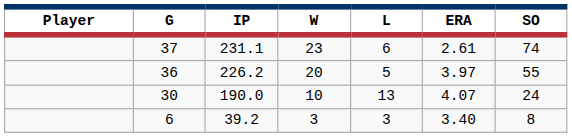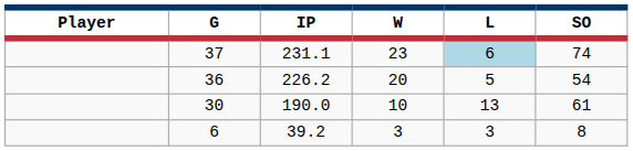- column: ERA | 2.61 | 3.97 | 4.07 | 3.40
37 | L: no background -> lightblue background
36 | SO: 55 -> 54
30 | SO: 24 -> 61
